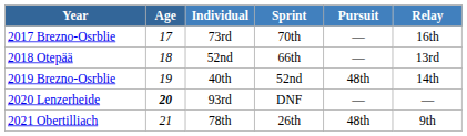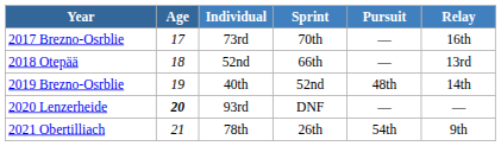2021 Obertilliach | Pursuit: 48th -> 54th
